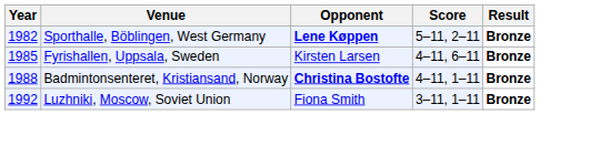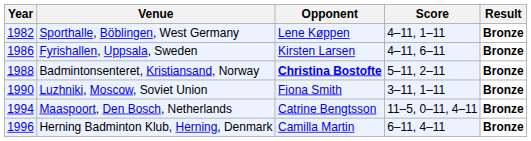Sporthalle, Böblingen, West Germany | Opponent: bold -> normal
Sporthalle, Böblingen, West Germany | Score: 5–11, 2–11 -> 4–11, 1–11
Fyrishallen, Uppsala, Sweden | Year: 1985 -> 1986
Badmintonsenteret, Kristiansand, Norway | Score: 4–11, 1–11 -> 5–11, 2–11
Luzhniki, Moscow, Soviet Union | Year: 1992 -> 1990
+ row: 1994 | Maaspoort, Den Bosch, Netherlands | Catrine Bengtsson | 11–5, 0–11, 4–11 | Bronze
+ row: 1996 | Herning Badminton Klub, Herning, Denmark | Camilla Martin | 6–11, 4–11 | Bronze
